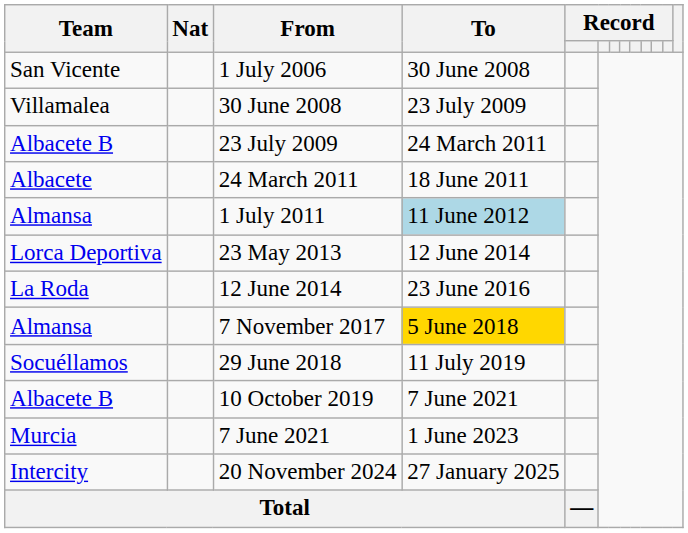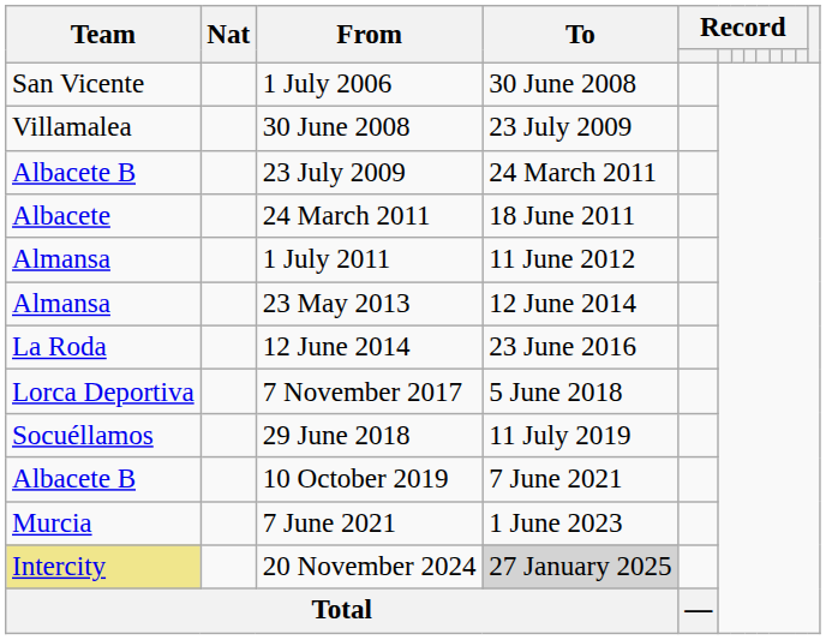1 July 2011 | To: lightblue background -> no background
23 May 2013 | Team: Lorca Deportiva -> Almansa
7 November 2017 | Team: Almansa -> Lorca Deportiva
7 November 2017 | To: gold background -> no background
20 November 2024 | Team: no background -> khaki background
20 November 2024 | To: no background -> lightgrey background
